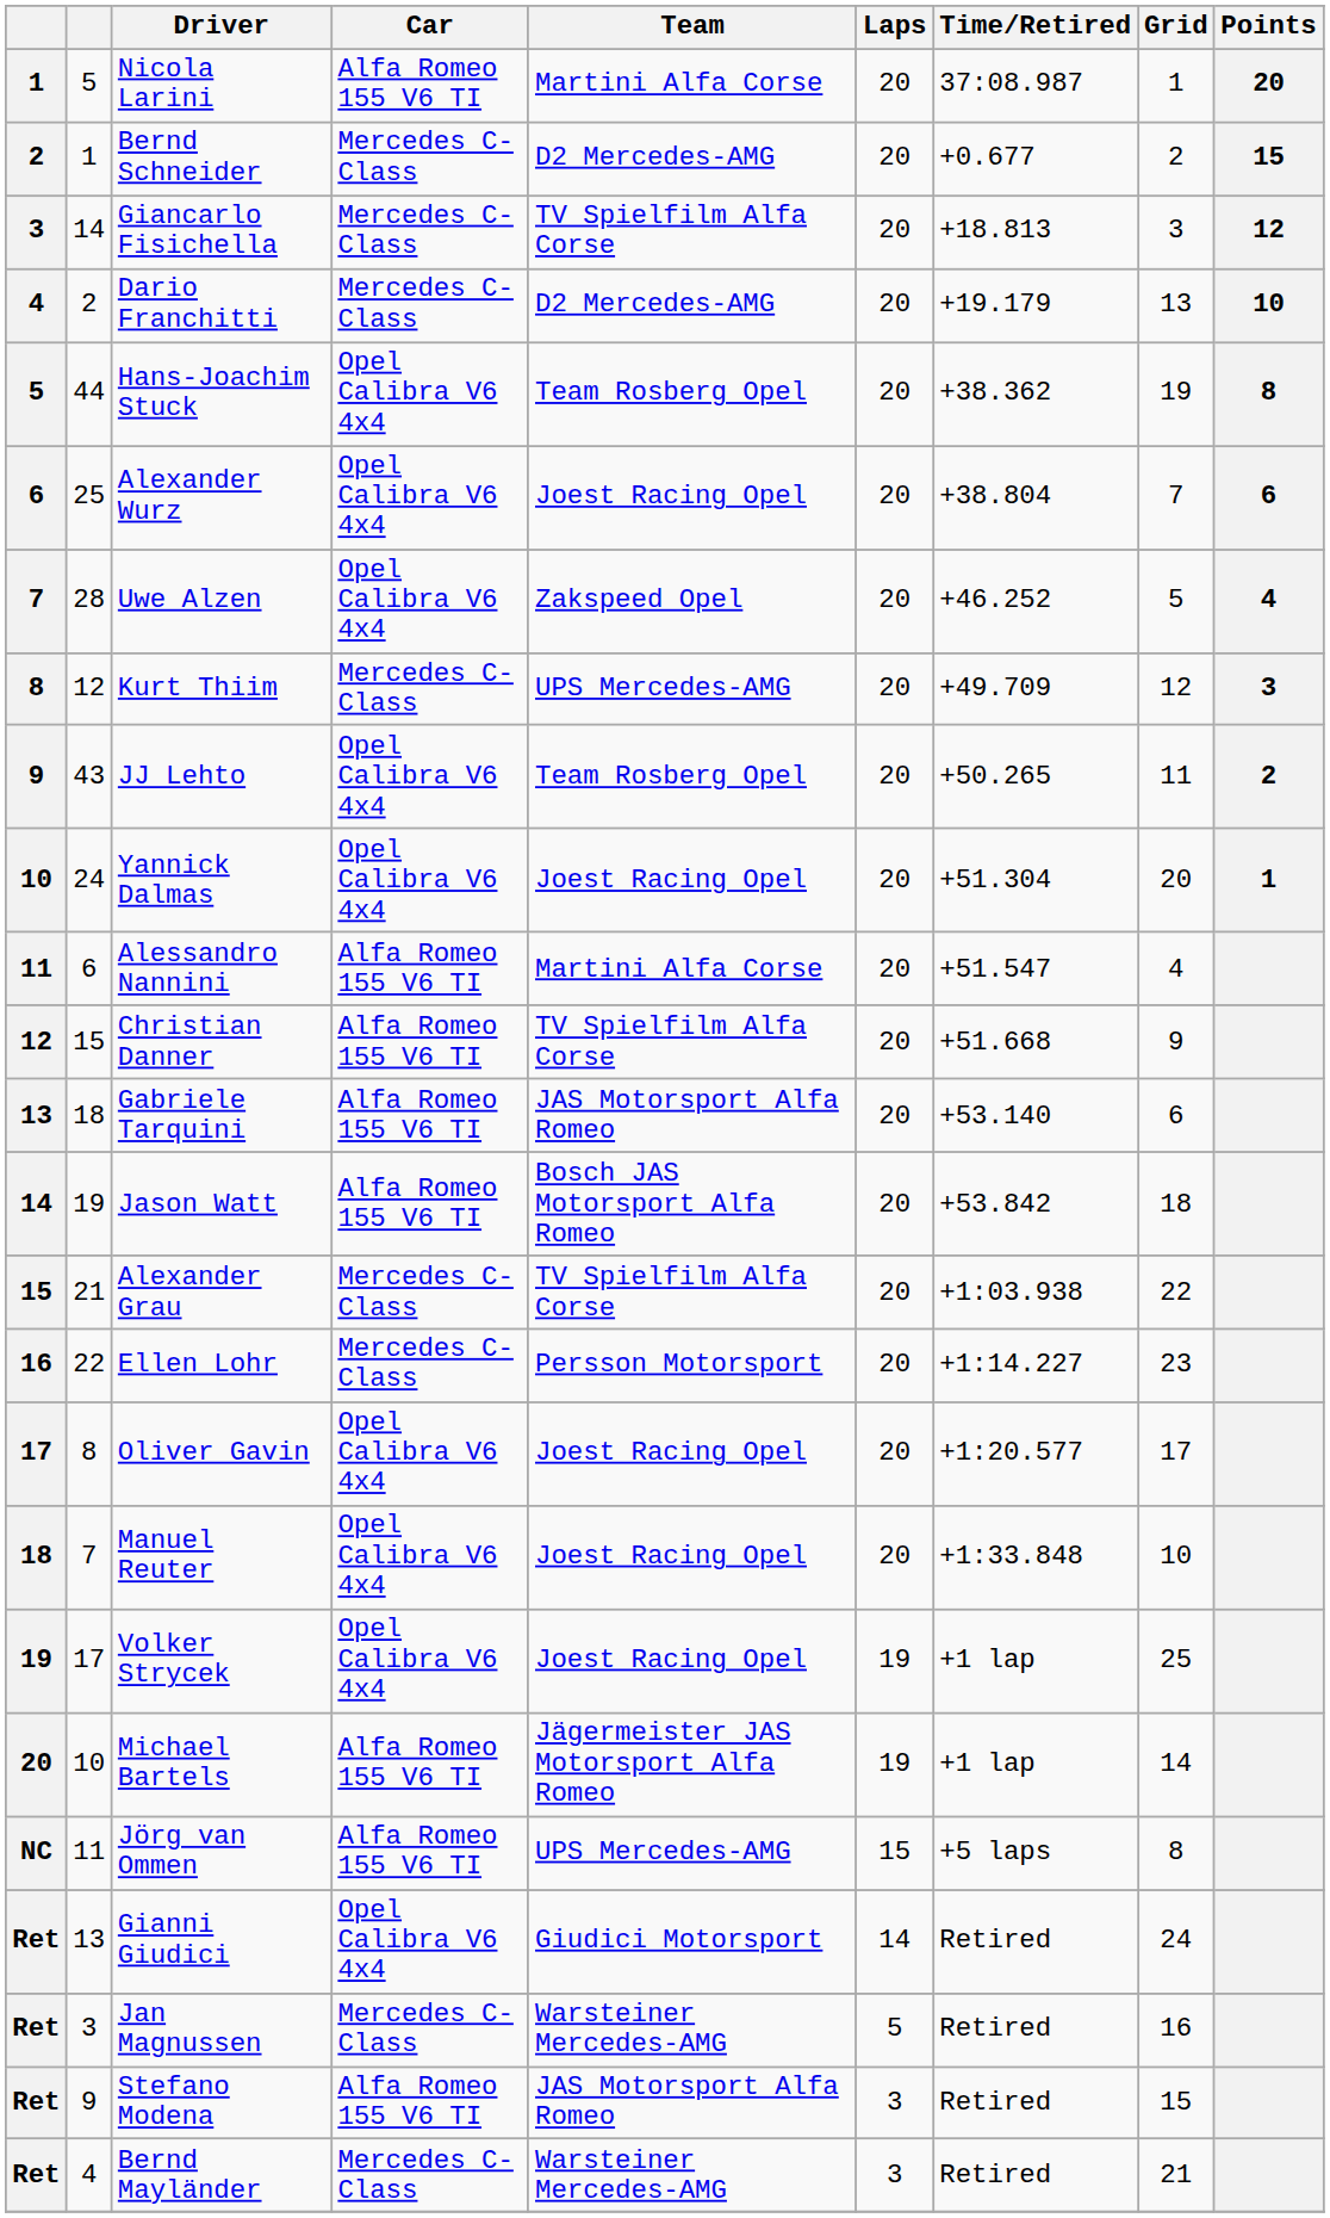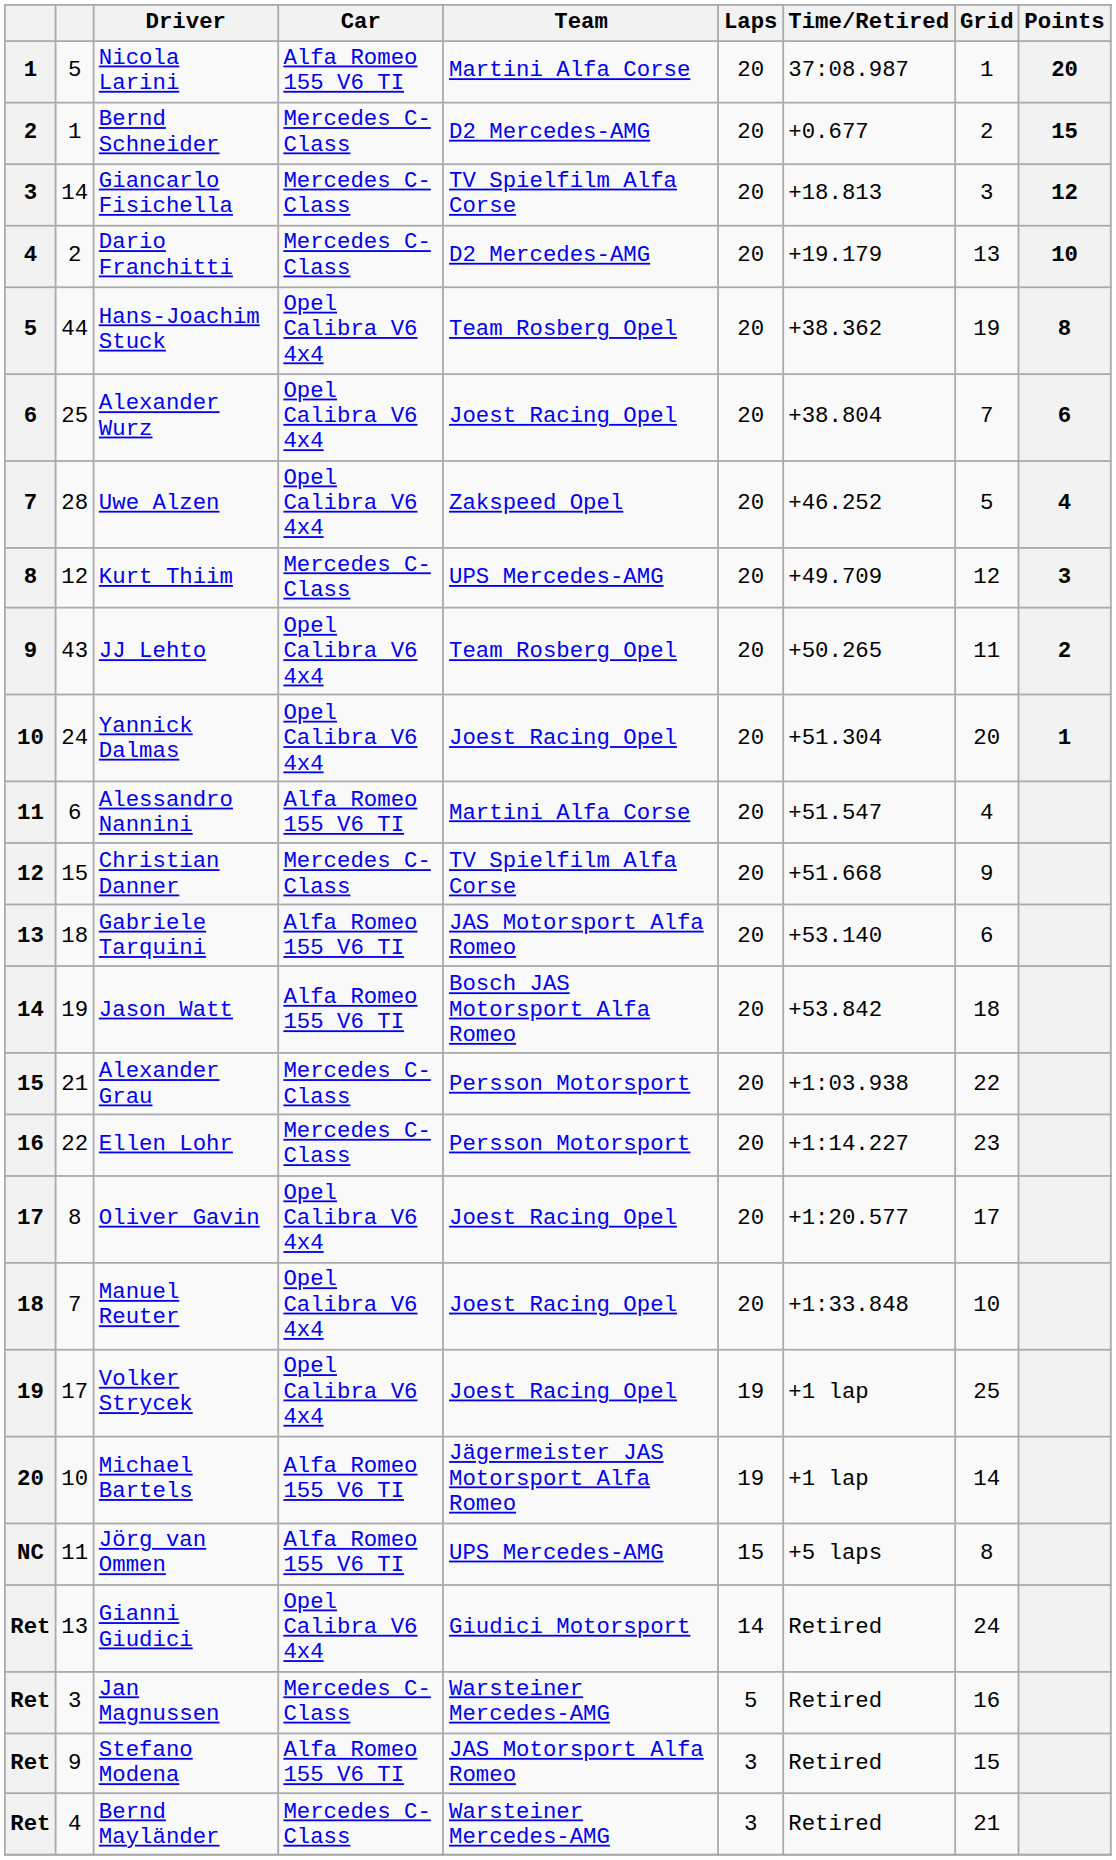Christian Danner | Car: Alfa Romeo 155 V6 TI -> Mercedes C-Class
Alexander Grau | Team: TV Spielfilm Alfa Corse -> Persson Motorsport
